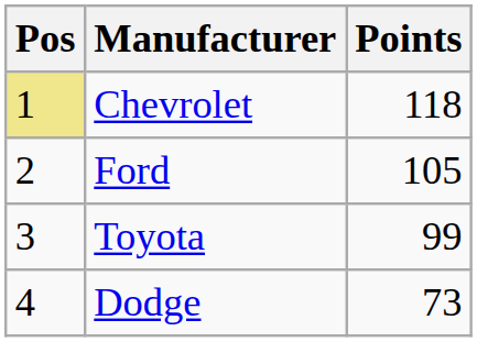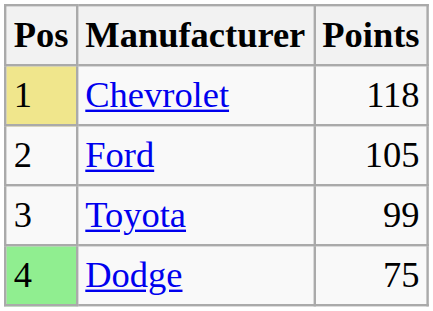Dodge | Pos: no background -> lightgreen background
Dodge | Points: 73 -> 75
